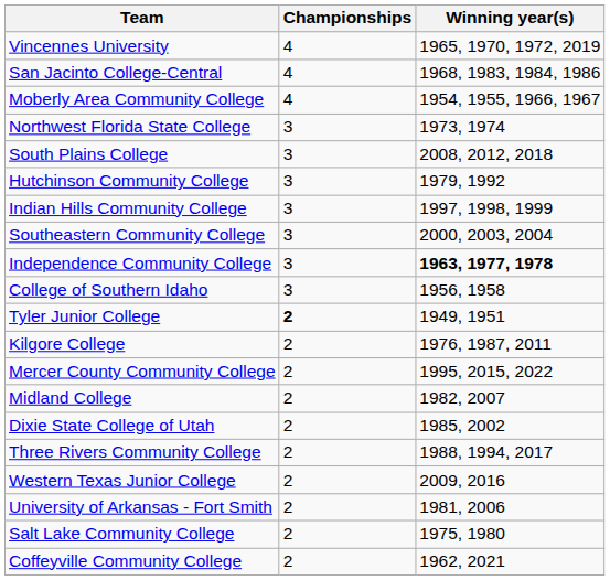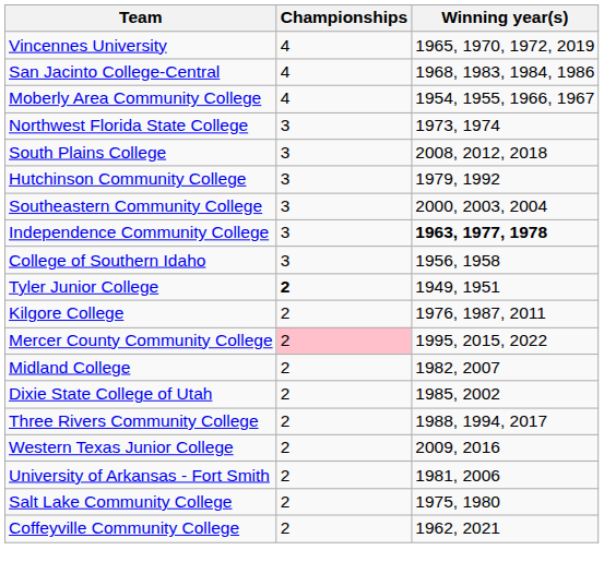- row: Indian Hills Community College | 3 | 1997, 1998, 1999
Mercer County Community College | Championships: no background -> pink background
